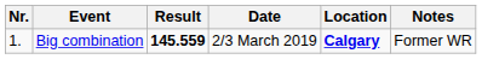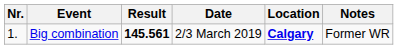Big combination | Result: 145.559 -> 145.561
